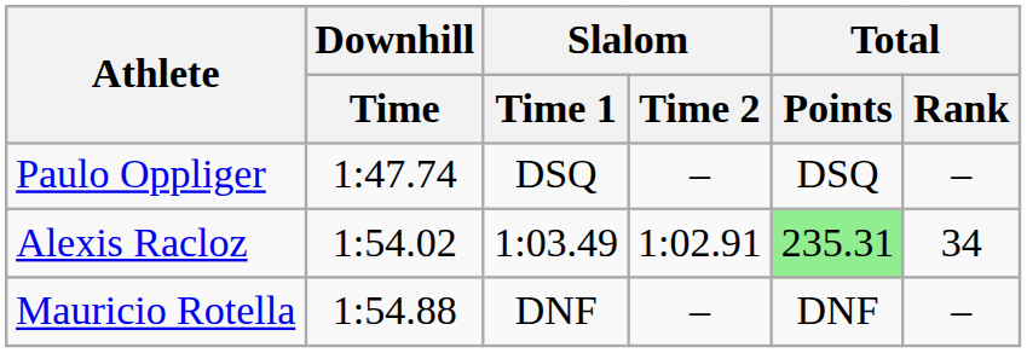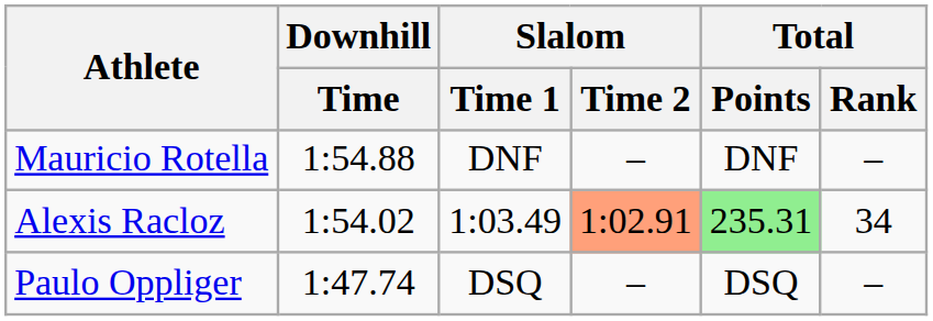rows swapped: Mauricio Rotella <-> Paulo Oppliger
Alexis Racloz | Slalom / Time 2: no background -> lightsalmon background
